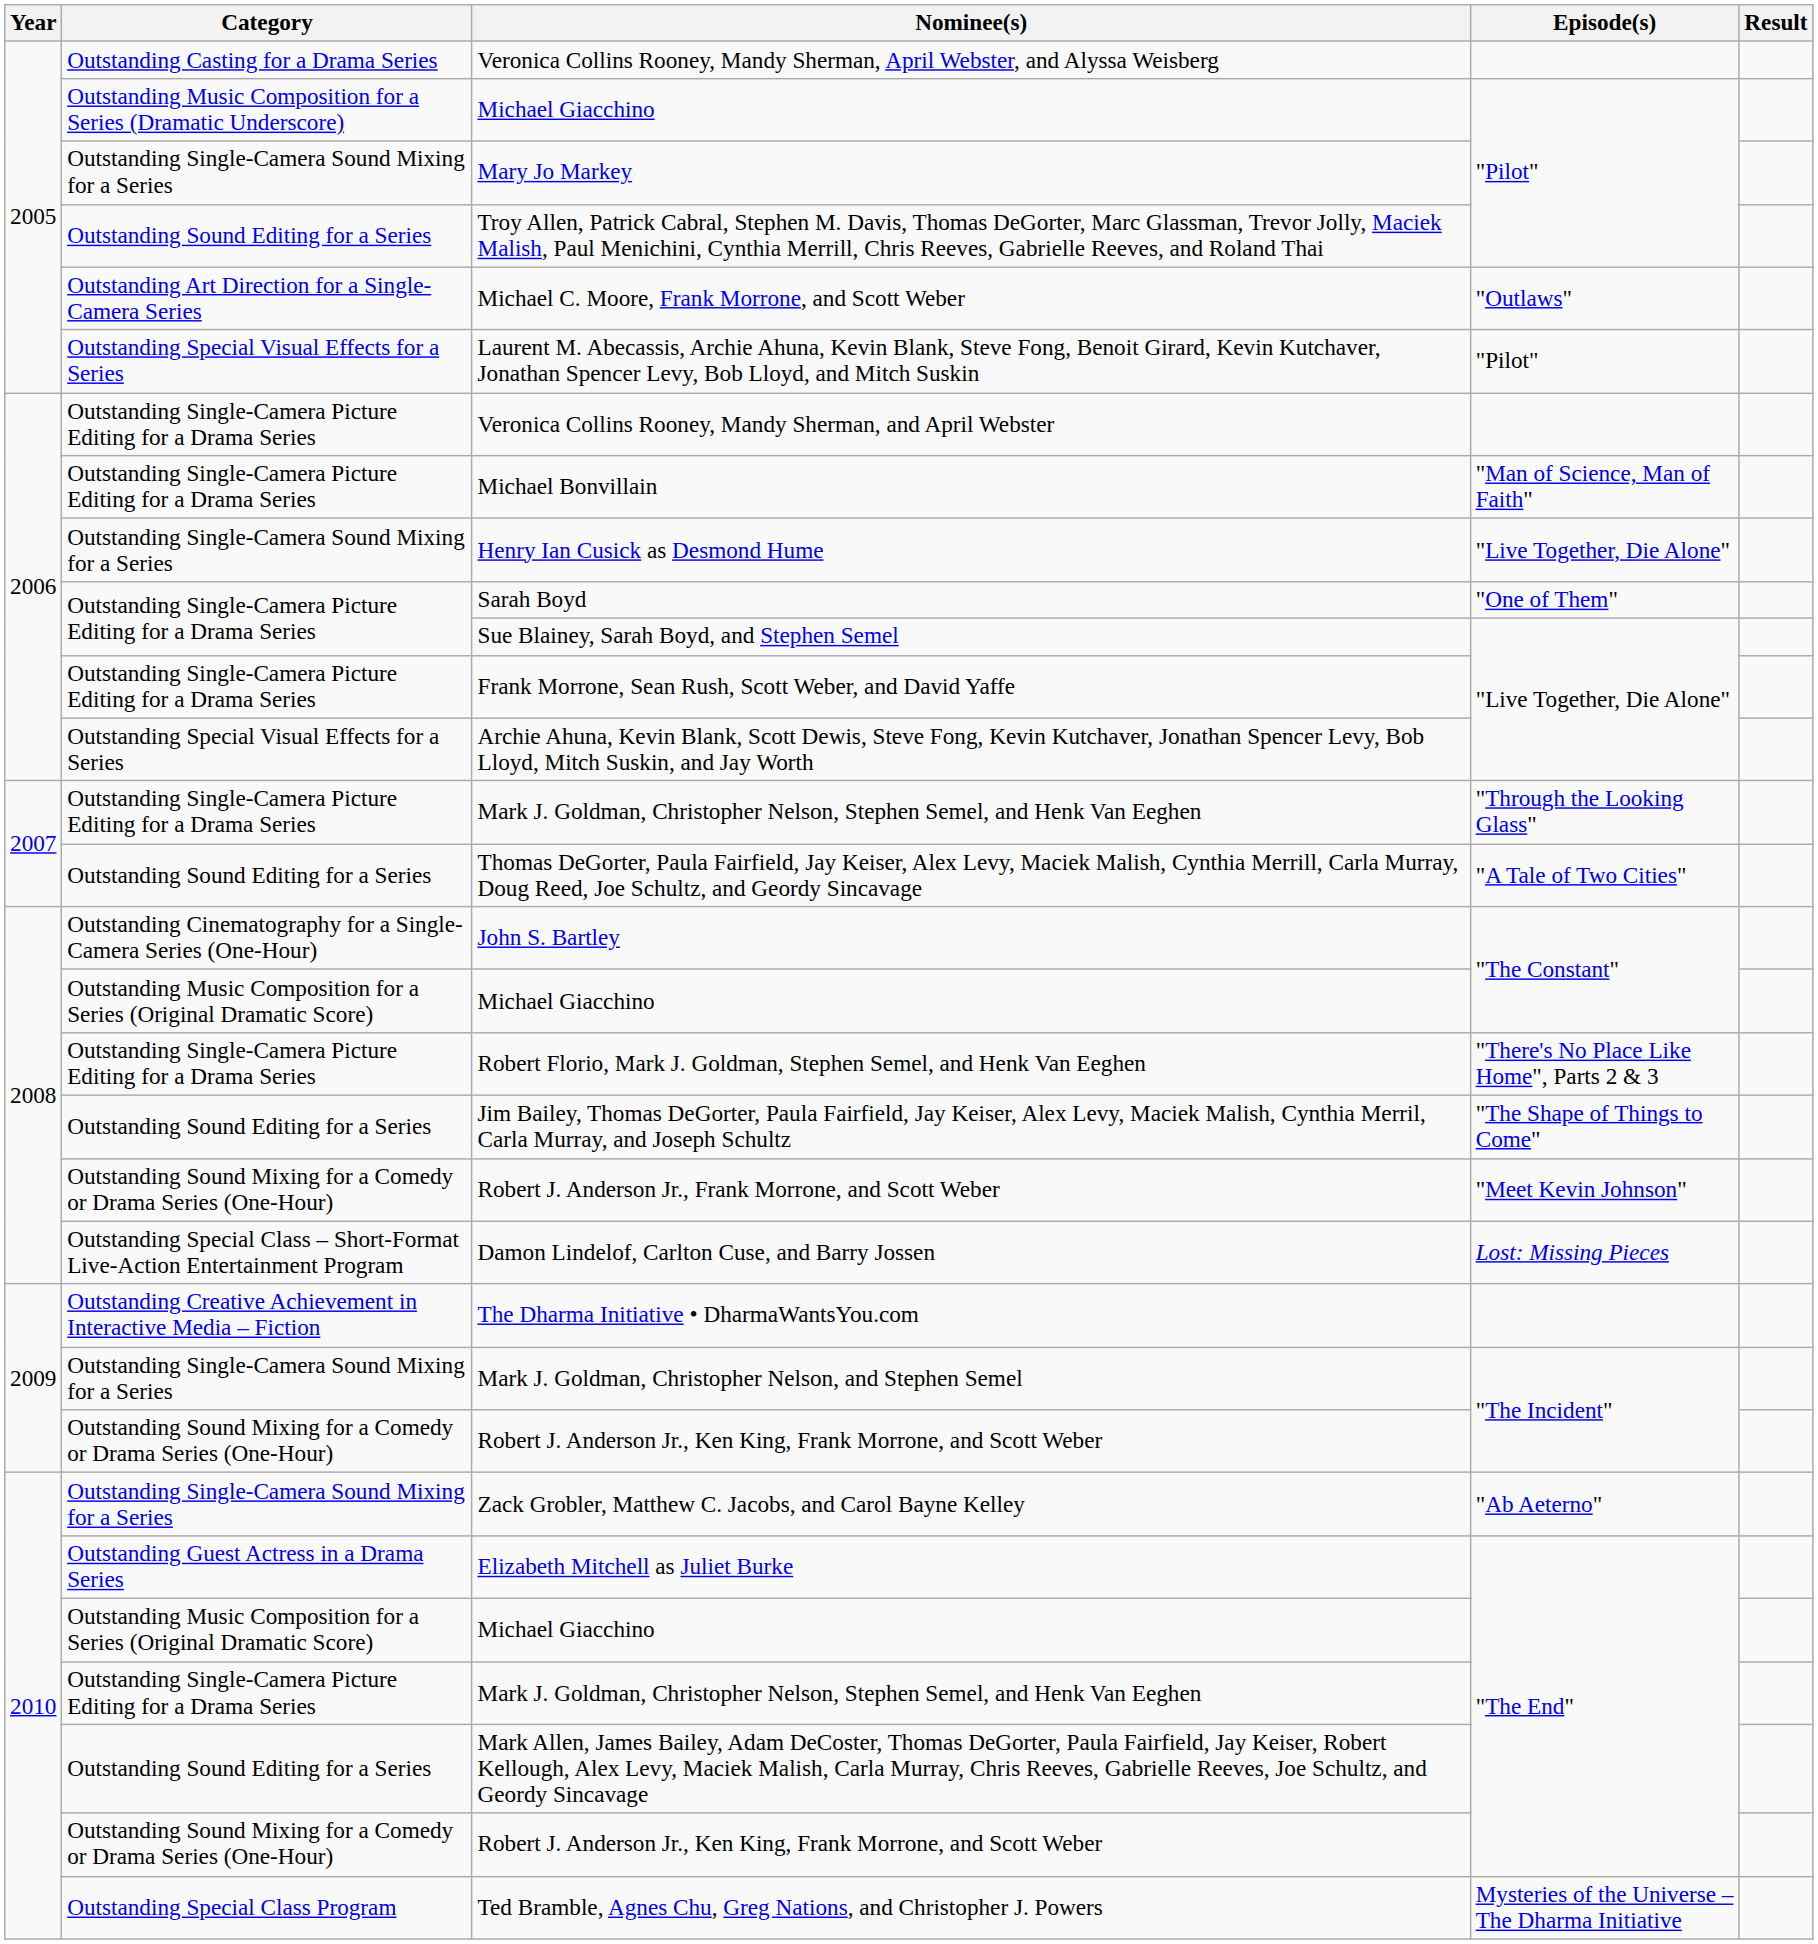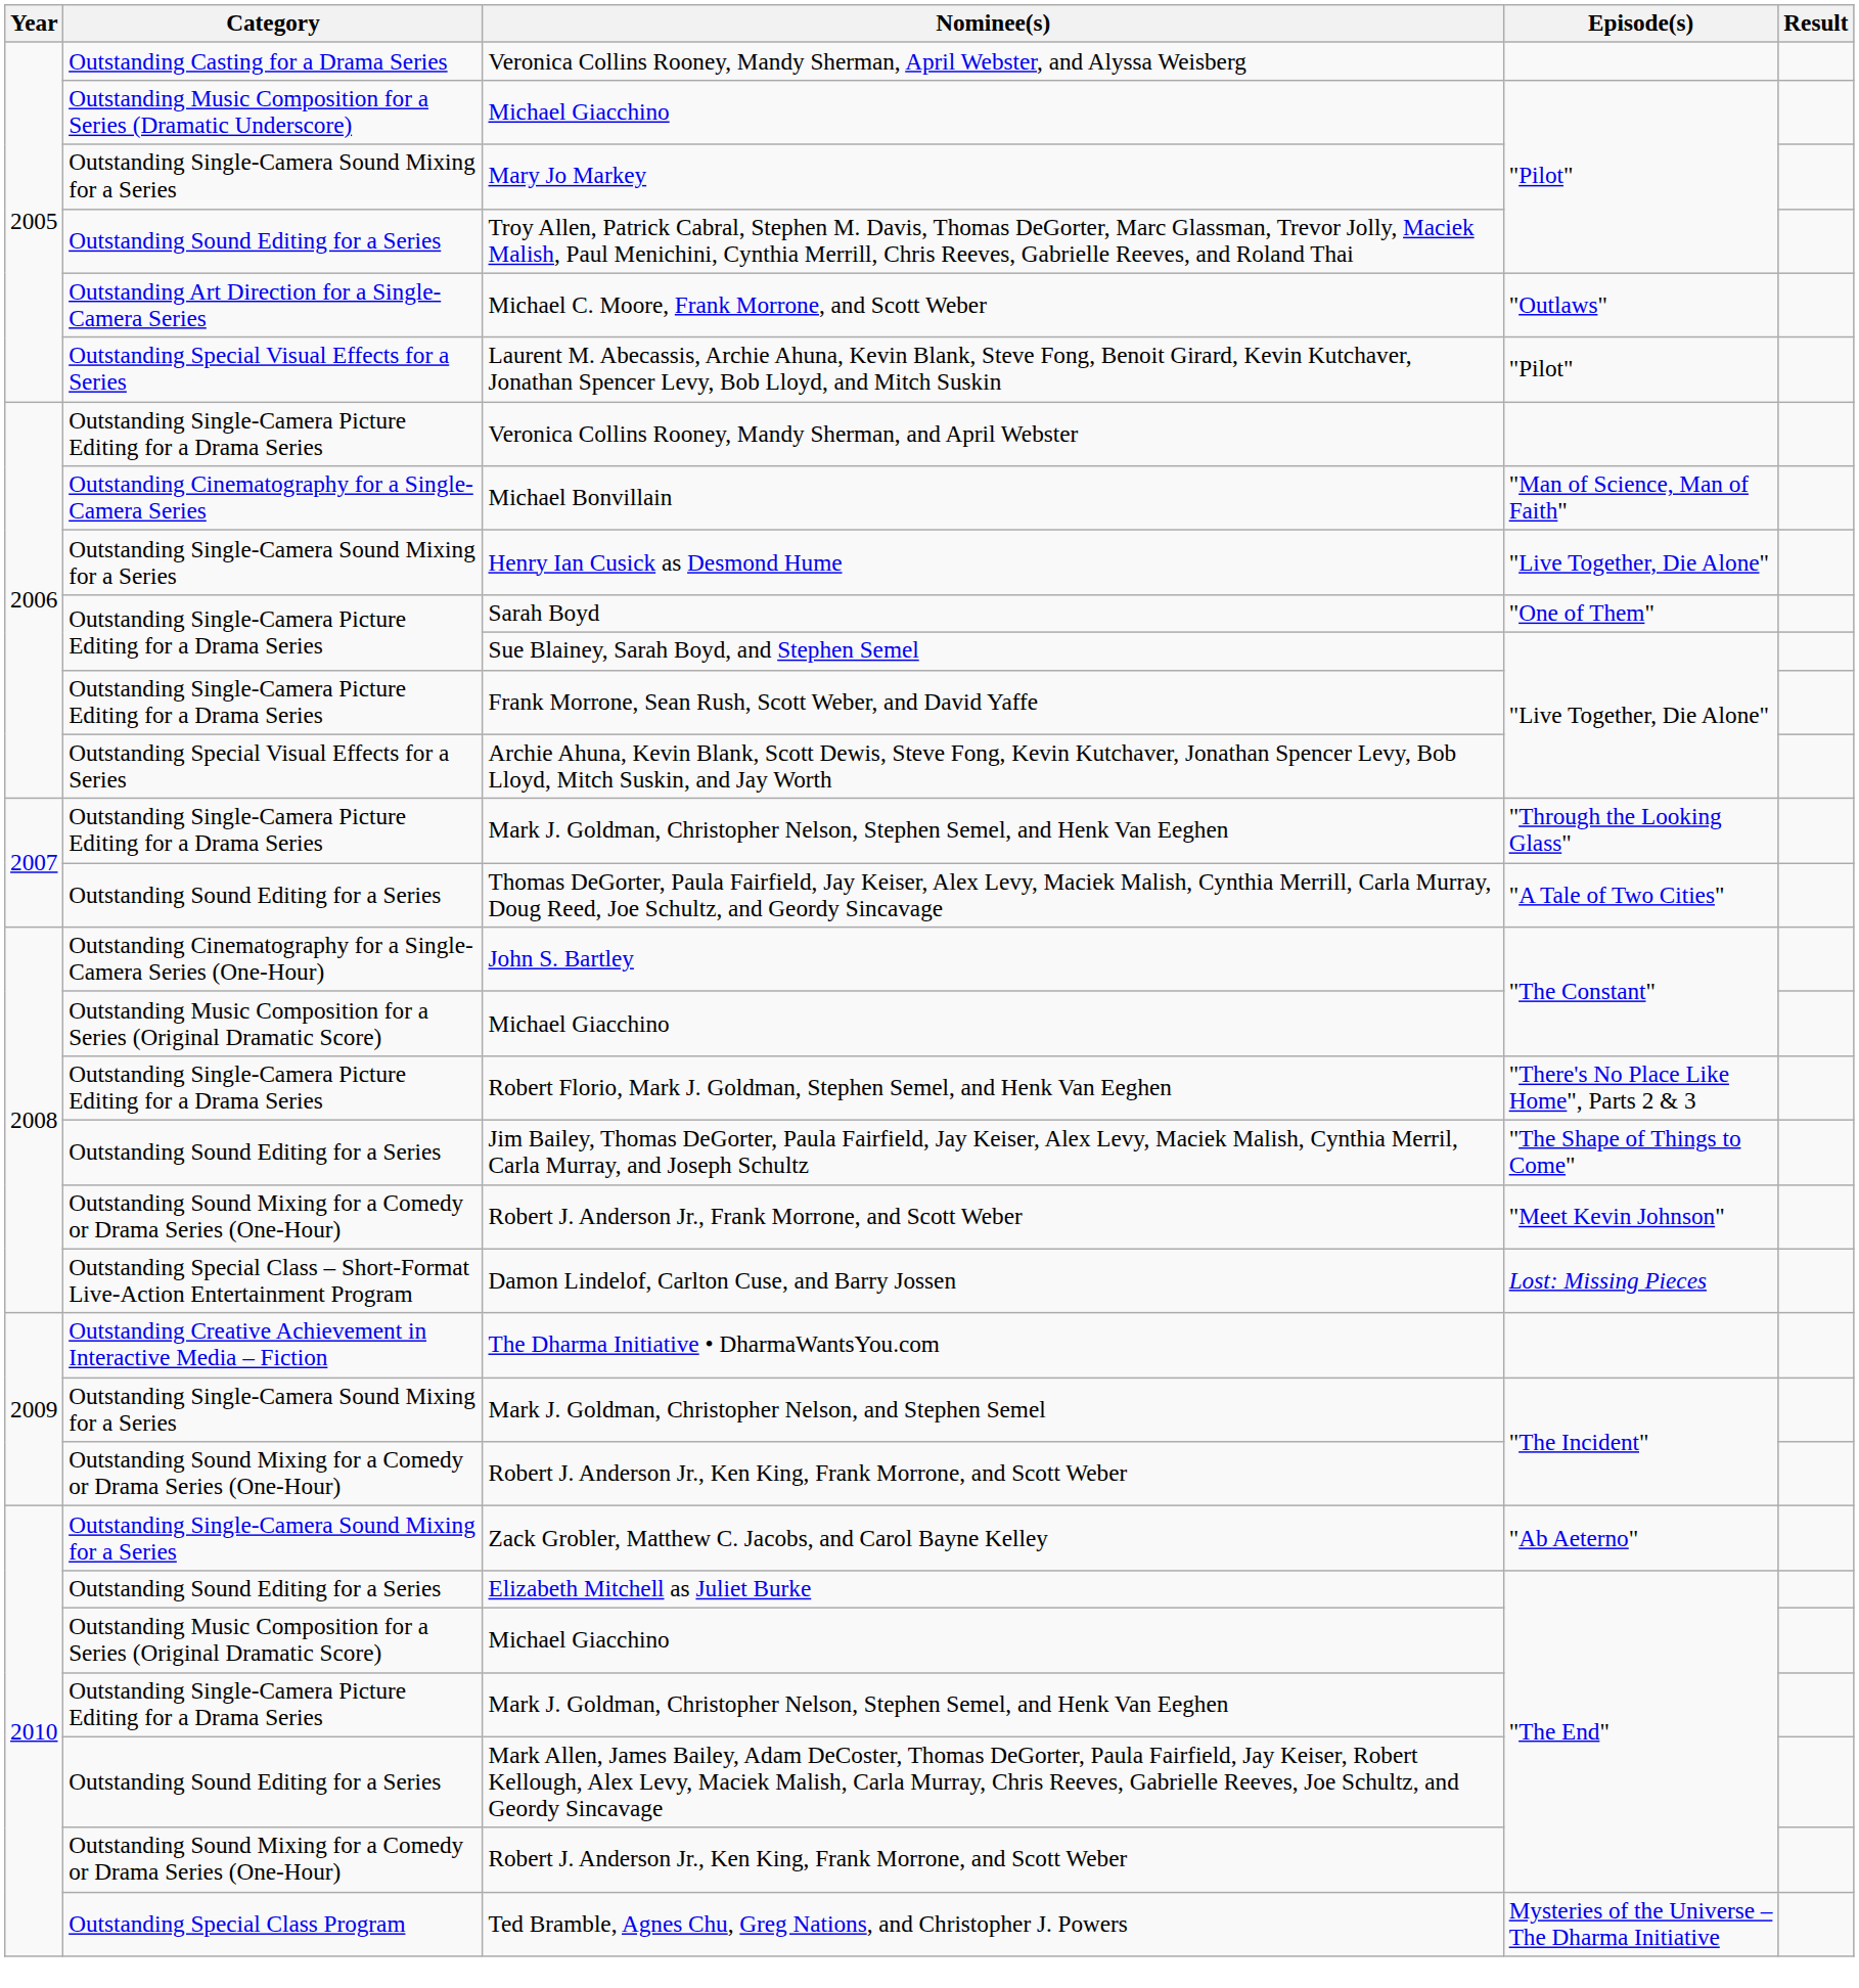Michael Bonvillain | Category: Outstanding Single-Camera Picture Editing for a Drama Series -> Outstanding Cinematography for a Single-Camera Series
Elizabeth Mitchell as Juliet Burke | Category: Outstanding Guest Actress in a Drama Series -> Outstanding Sound Editing for a Series
